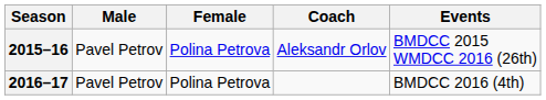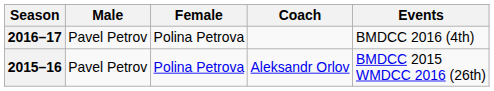rows swapped: 2015–16 <-> 2016–17
